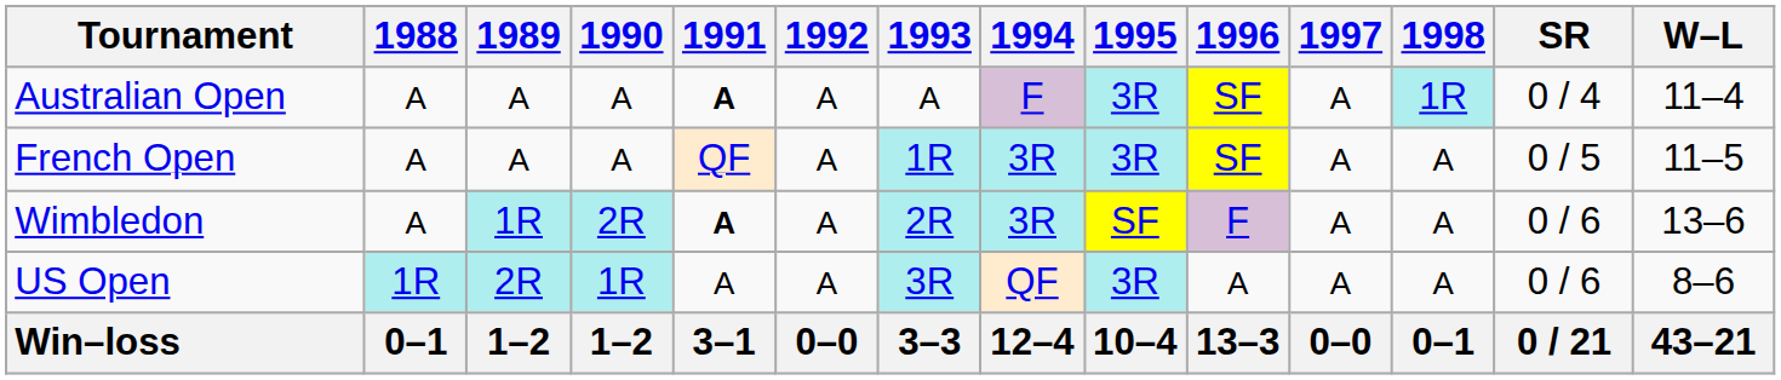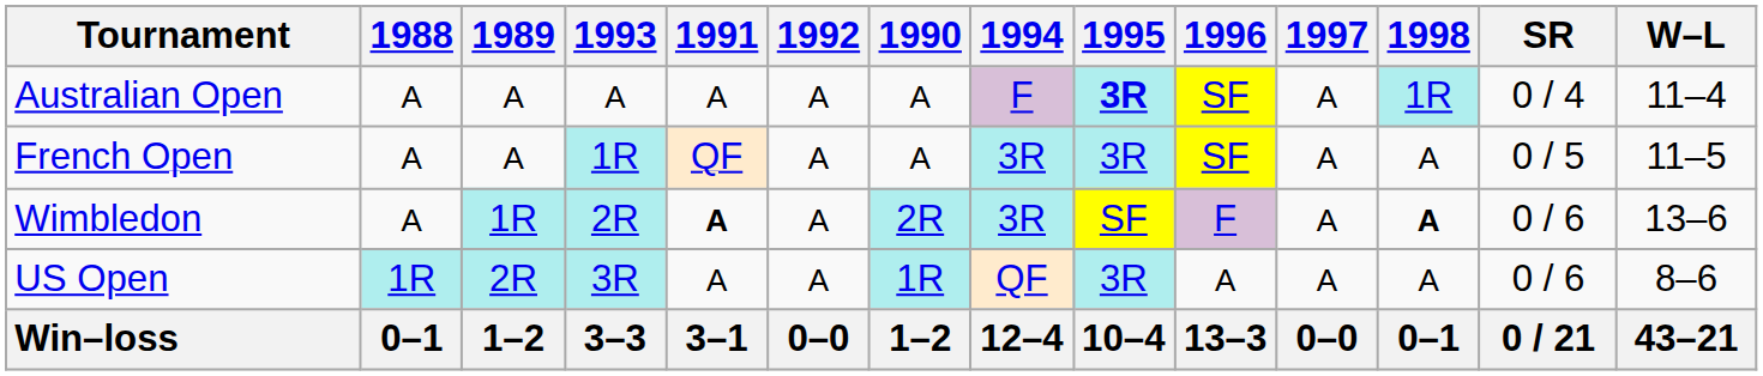columns swapped: 1990 <-> 1993
Australian Open | 1991: bold -> normal
Australian Open | 1995: normal -> bold
Wimbledon | 1998: normal -> bold
